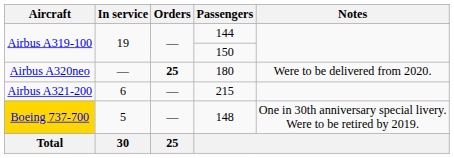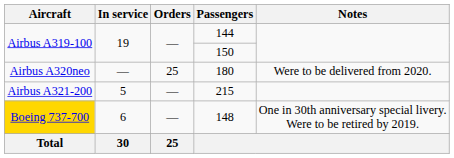180 | Orders: bold -> normal
215 | In service: 6 -> 5
148 | In service: 5 -> 6
